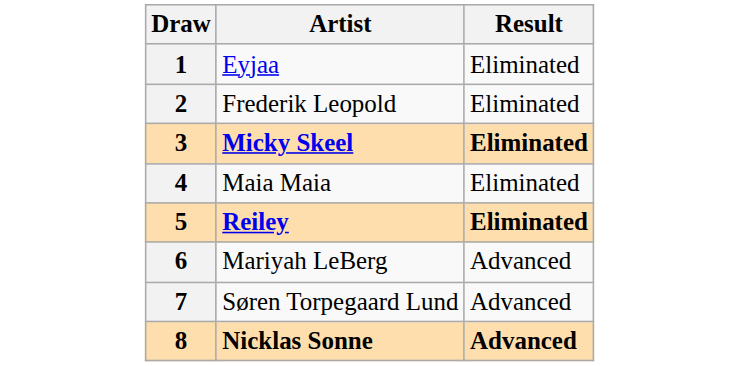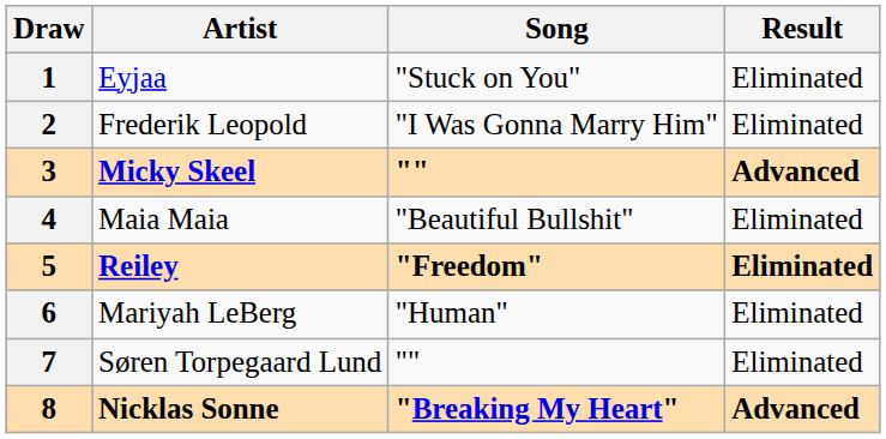+ column: Song | "Stuck on You" | "I Was Gonna Marry Him" | "" | "Beautiful Bullshit" | "Freedom" | "Human" | "" | "Breaking My Heart"
3 | Result: Eliminated -> Advanced
6 | Result: Advanced -> Eliminated
7 | Result: Advanced -> Eliminated
